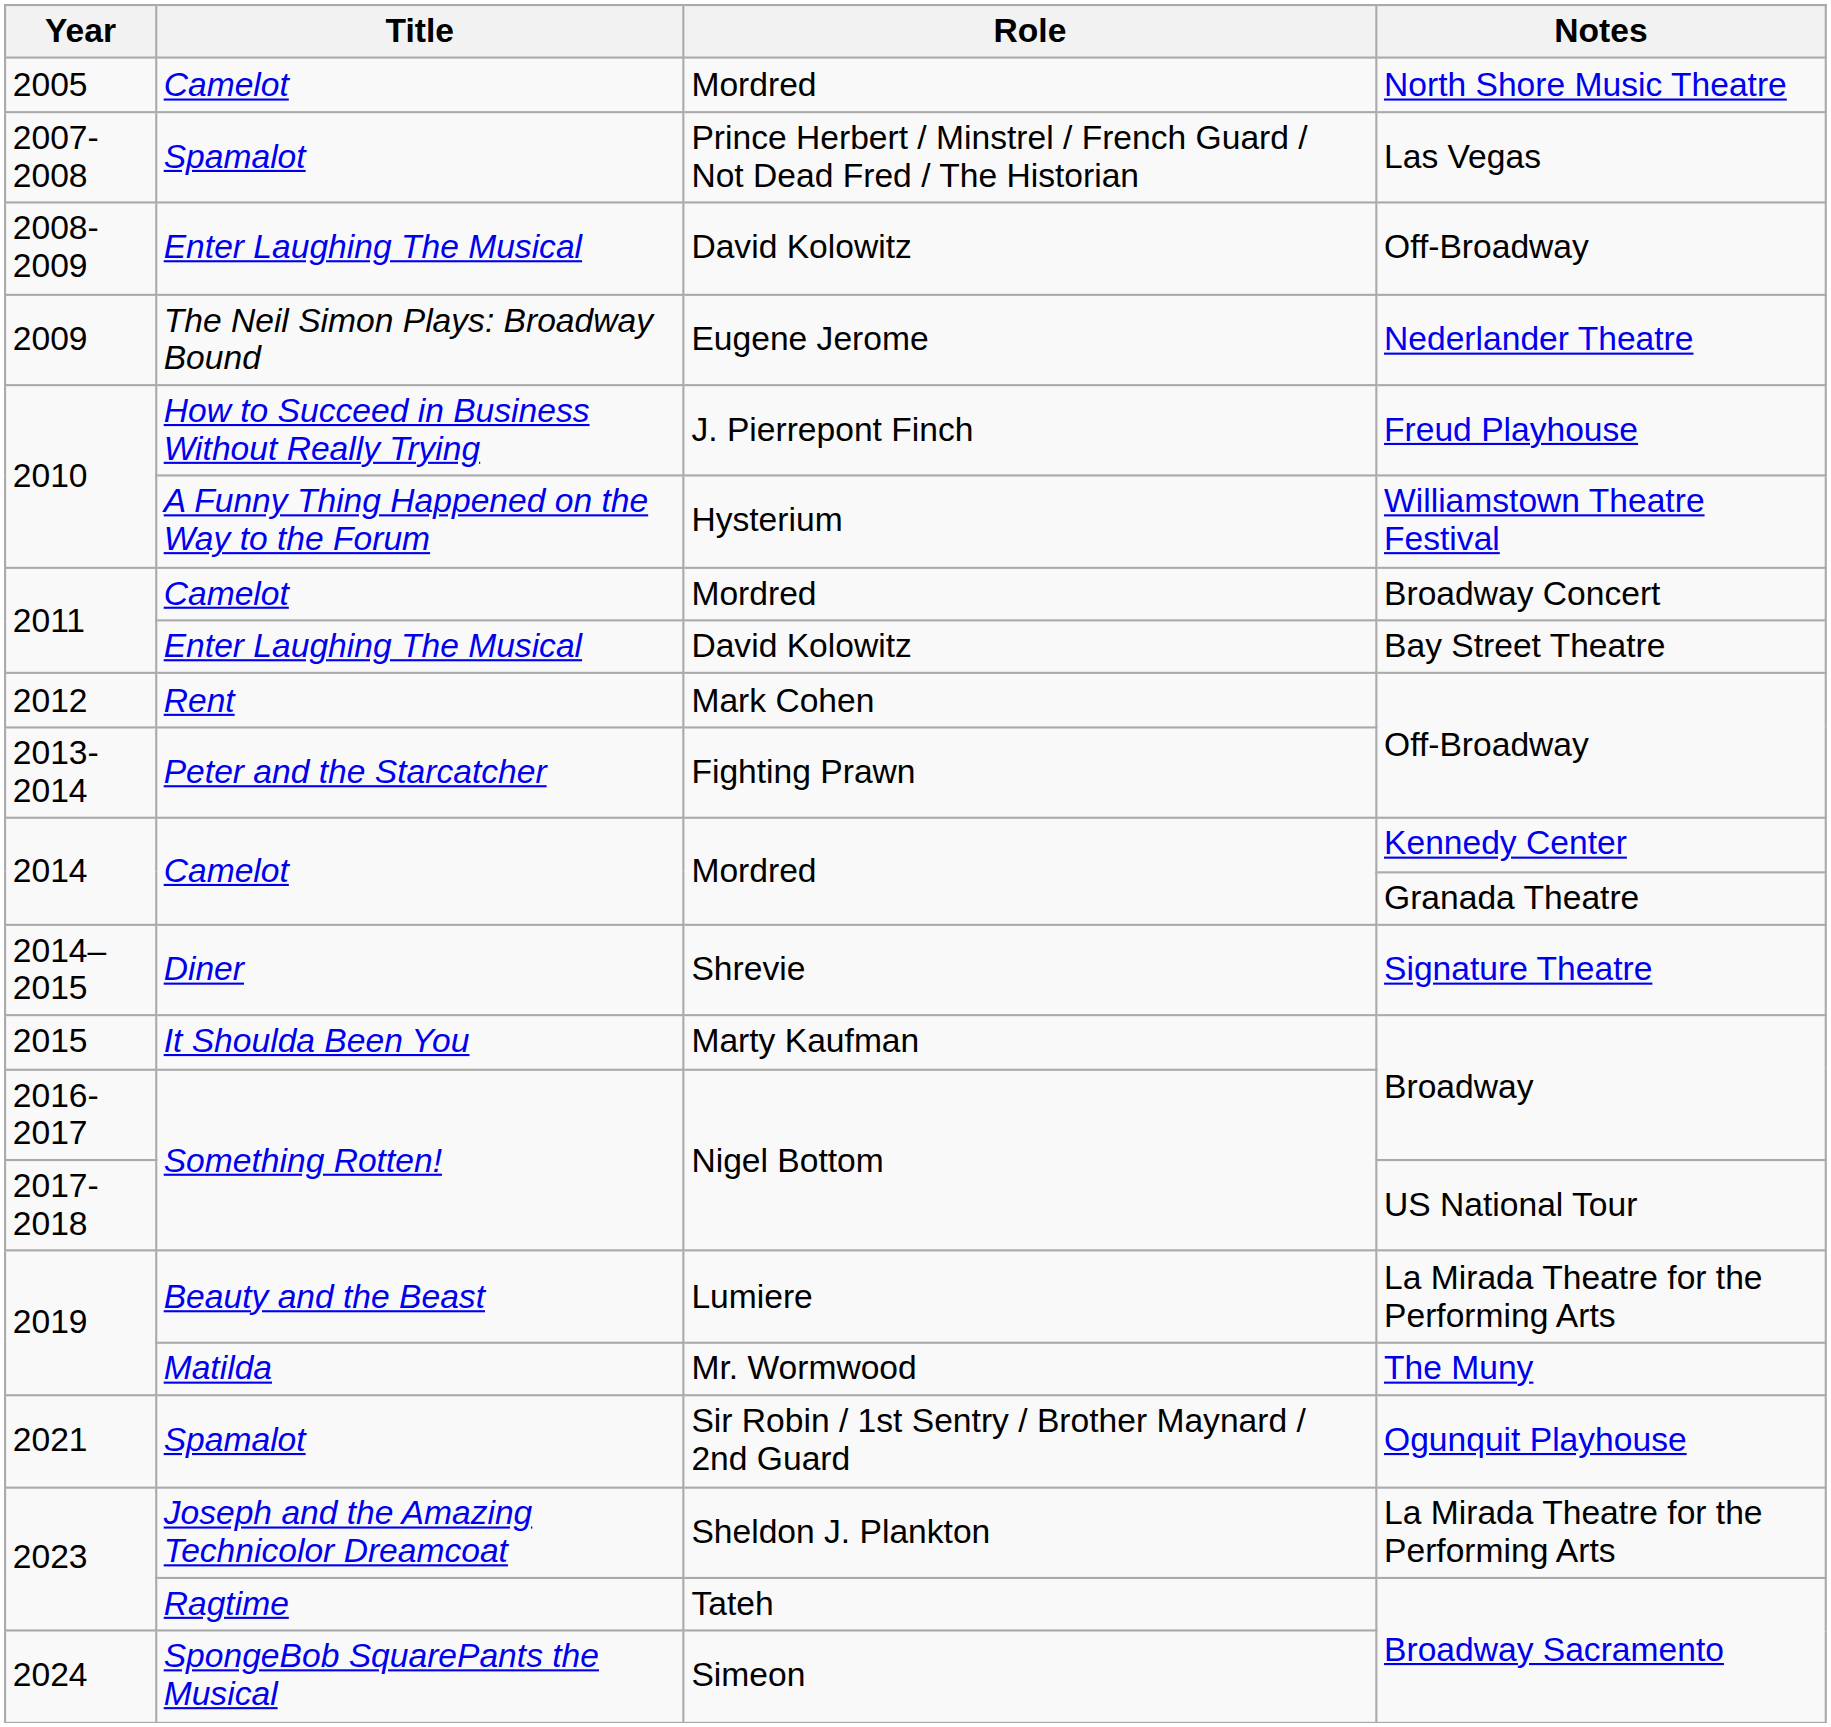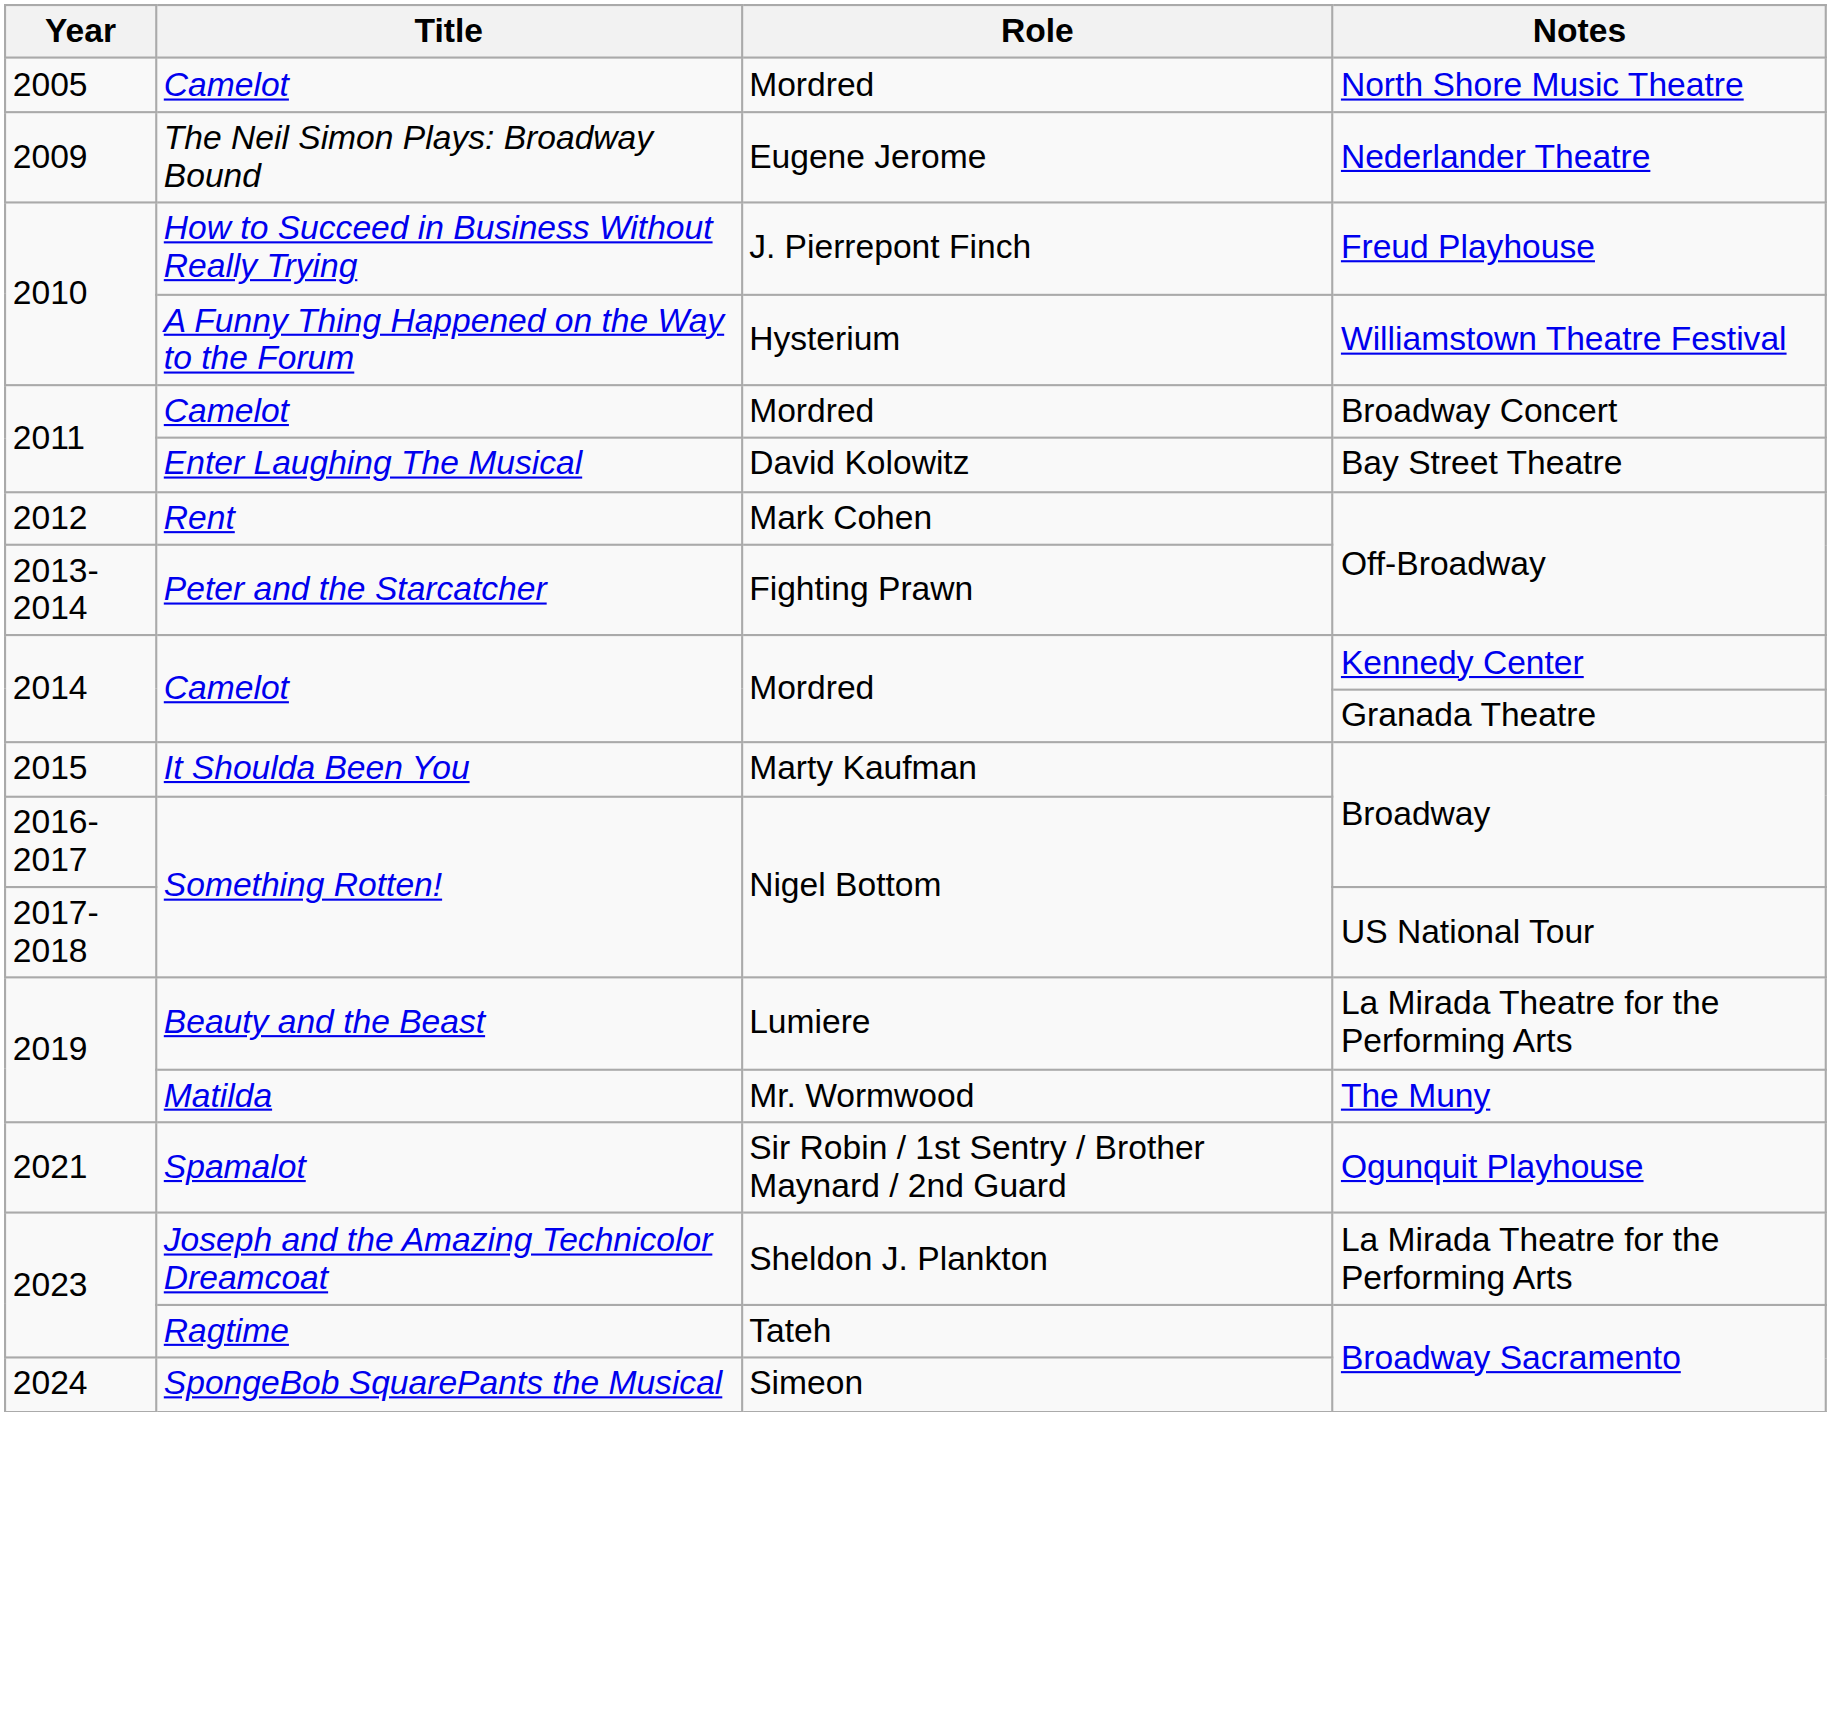- row: 2007-2008 | Spamalot | Prince Herbert / Minstrel / French Guard / Not Dead Fred / The Historian | Las Vegas
- row: 2008-2009 | Enter Laughing The Musical | David Kolowitz | Off-Broadway
- row: 2014–2015 | Diner | Shrevie | Signature Theatre
